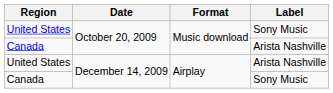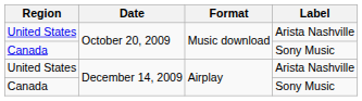United States / October 20, 2009 | Label: Sony Music -> Arista Nashville
Canada / October 20, 2009 | Label: Arista Nashville -> Sony Music
